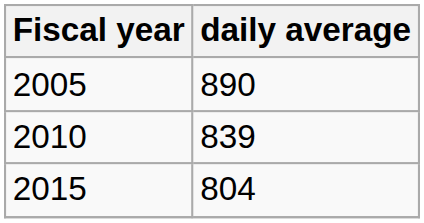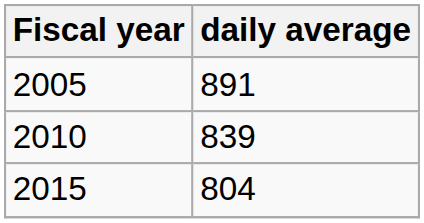2005 | daily average: 890 -> 891
